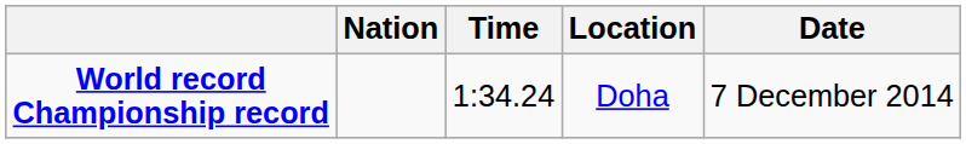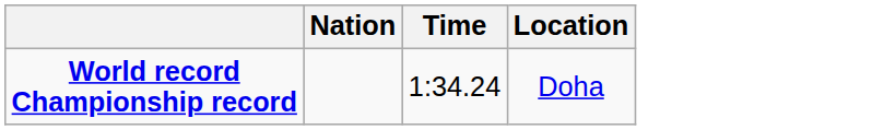- column: Date | 7 December 2014
